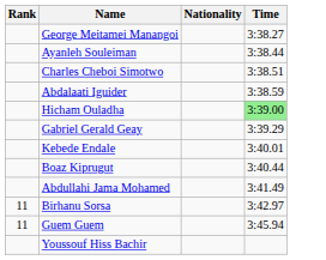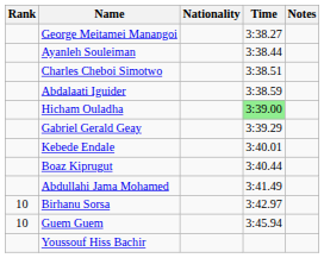+ column: Notes
Birhanu Sorsa | Rank: 11 -> 10
Guem Guem | Rank: 11 -> 10
